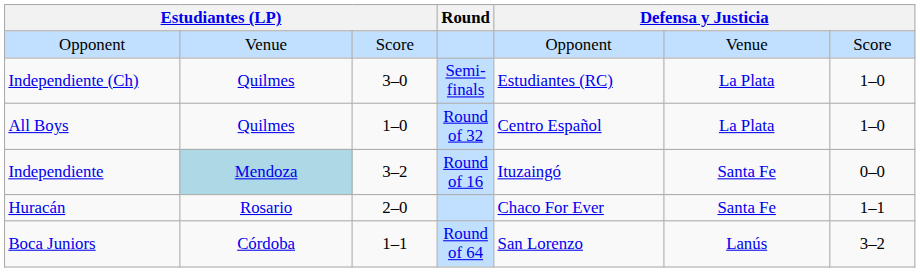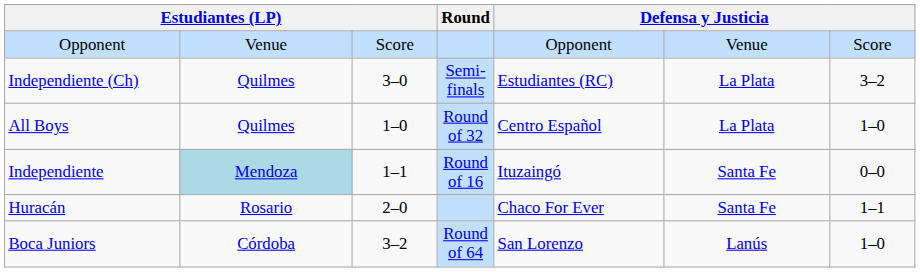Independiente (Ch) | column 7: 1–0 -> 3–2
Independiente | column 3: 3–2 -> 1–1
Boca Juniors | column 3: 1–1 -> 3–2
Boca Juniors | column 7: 3–2 -> 1–0
